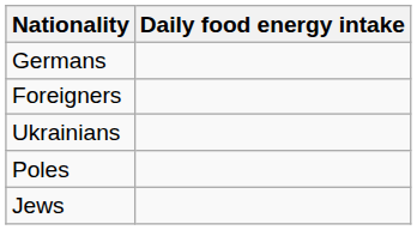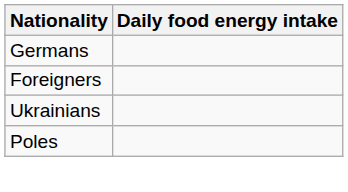- row: Jews
